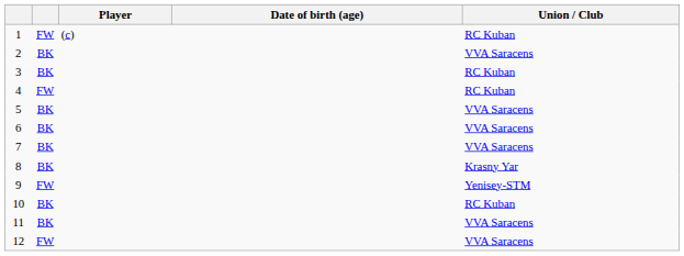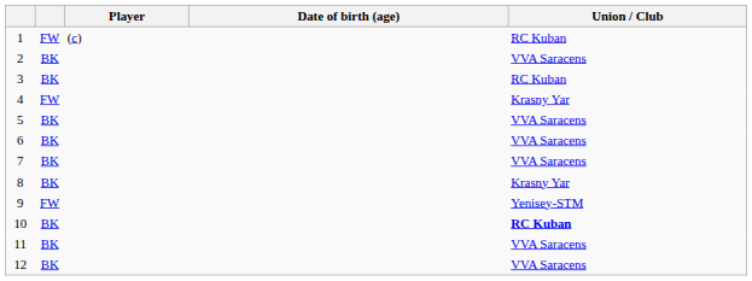4 | Union / Club: RC Kuban -> Krasny Yar
10 | Union / Club: normal -> bold
12 | column 2: FW -> BK
